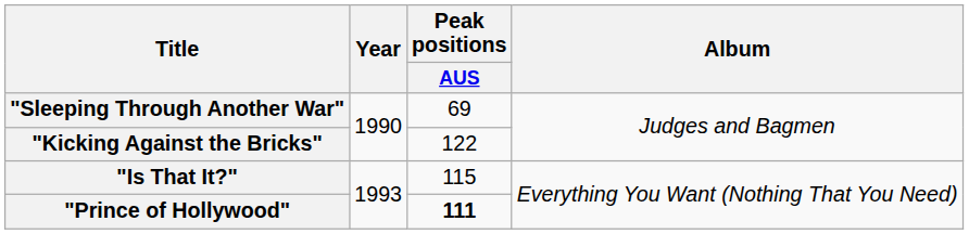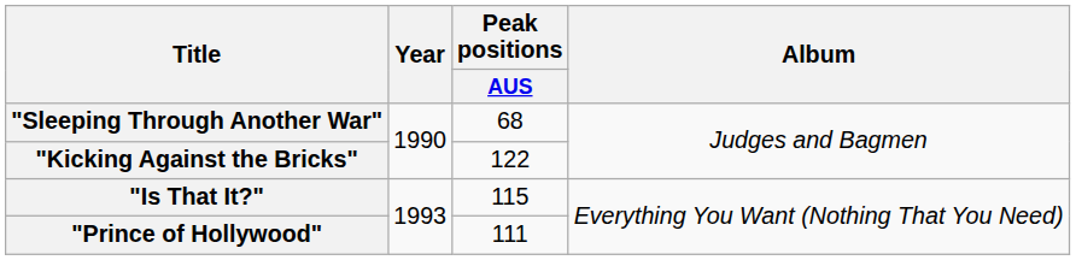"Sleeping Through Another War" | Peak positions / AUS: 69 -> 68
"Prince of Hollywood" | Peak positions / AUS: bold -> normal
